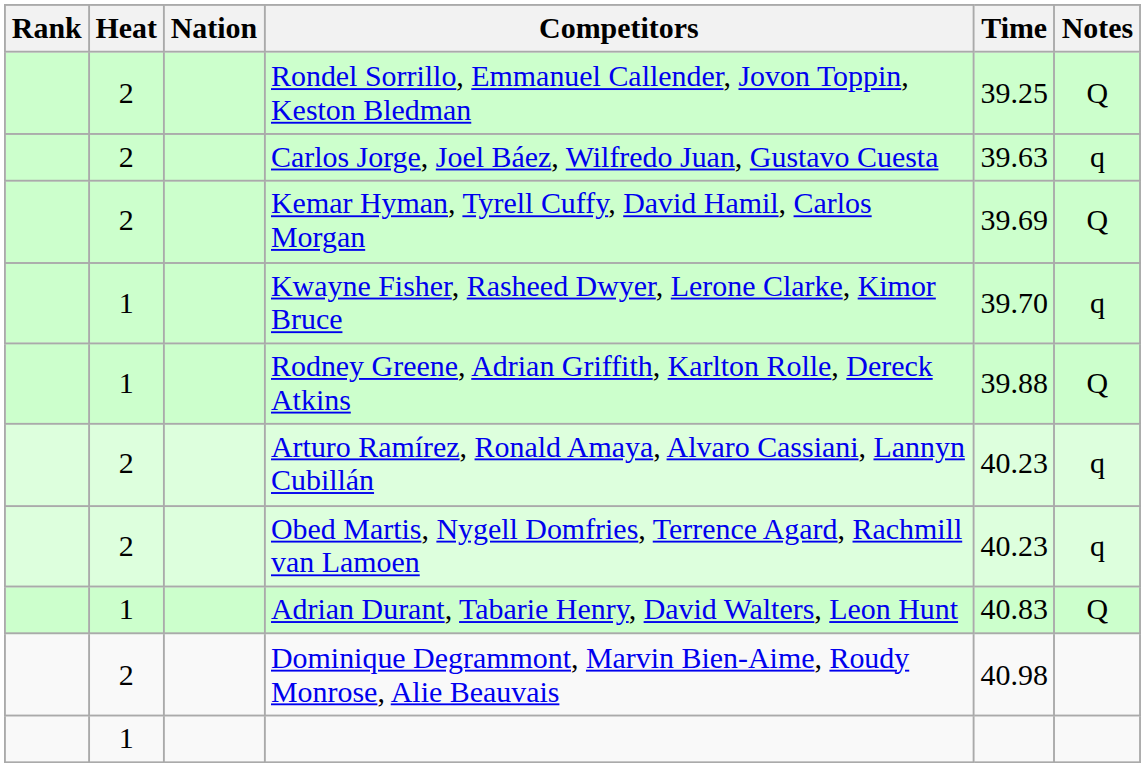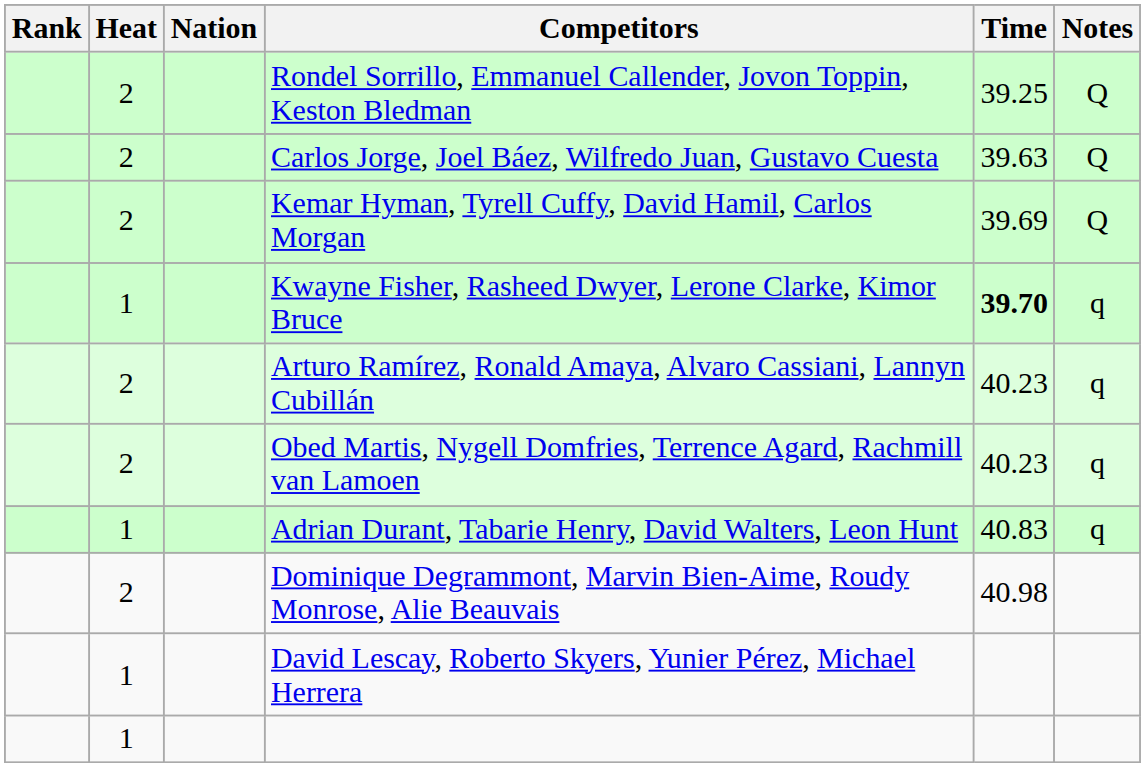Carlos Jorge, Joel Báez, Wilfredo Juan, Gustavo Cuesta | Notes: q -> Q
Kwayne Fisher, Rasheed Dwyer, Lerone Clarke, Kimor Bruce | Time: normal -> bold
- row: 1 | Rodney Greene, Adrian Griffith, Karlton Rolle, Dereck Atkins | 39.88 | Q
Adrian Durant, Tabarie Henry, David Walters, Leon Hunt | Notes: Q -> q
+ row: 1 | David Lescay, Roberto Skyers, Yunier Pérez, Michael Herrera
